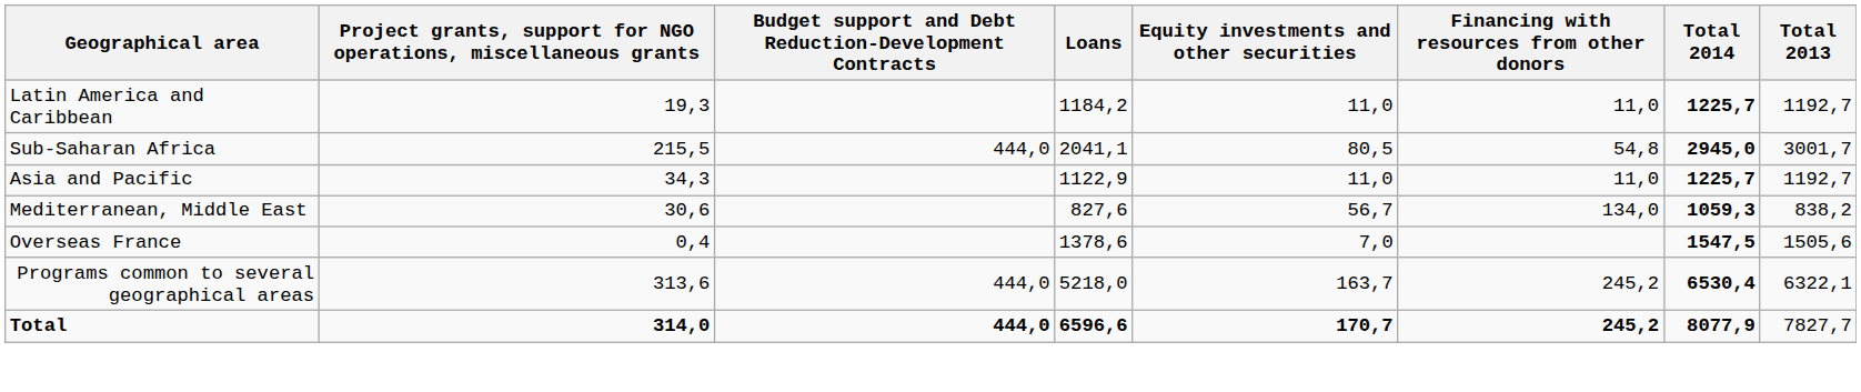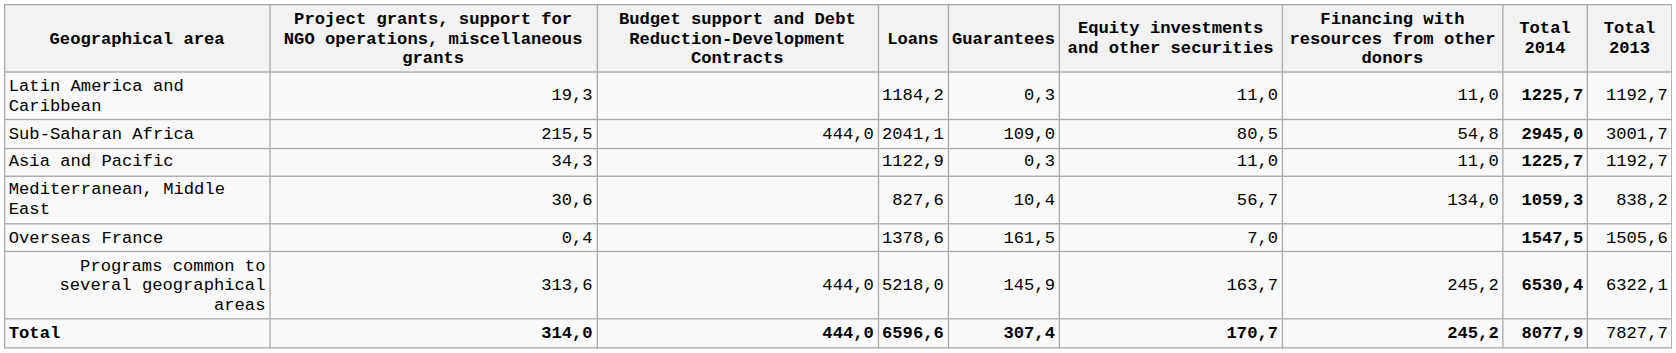+ column: Guarantees | 0,3 | 109,0 | 0,3 | 10,4 | 161,5 | 145,9 | 307,4
